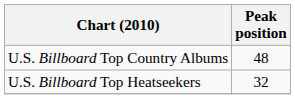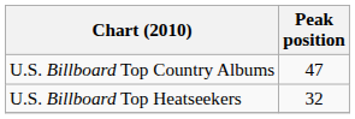U.S. Billboard Top Country Albums | Peak position: 48 -> 47
